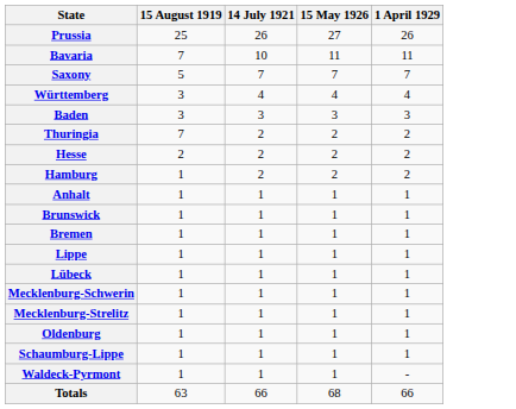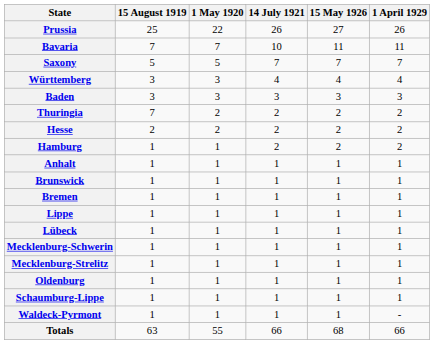+ column: 1 May 1920 | 22 | 7 | 5 | 3 | 3 | 2 | 2 | 1 | 1 | 1 | 1 | 1 | 1 | 1 | 1 | 1 | 1 | 1 | 55
